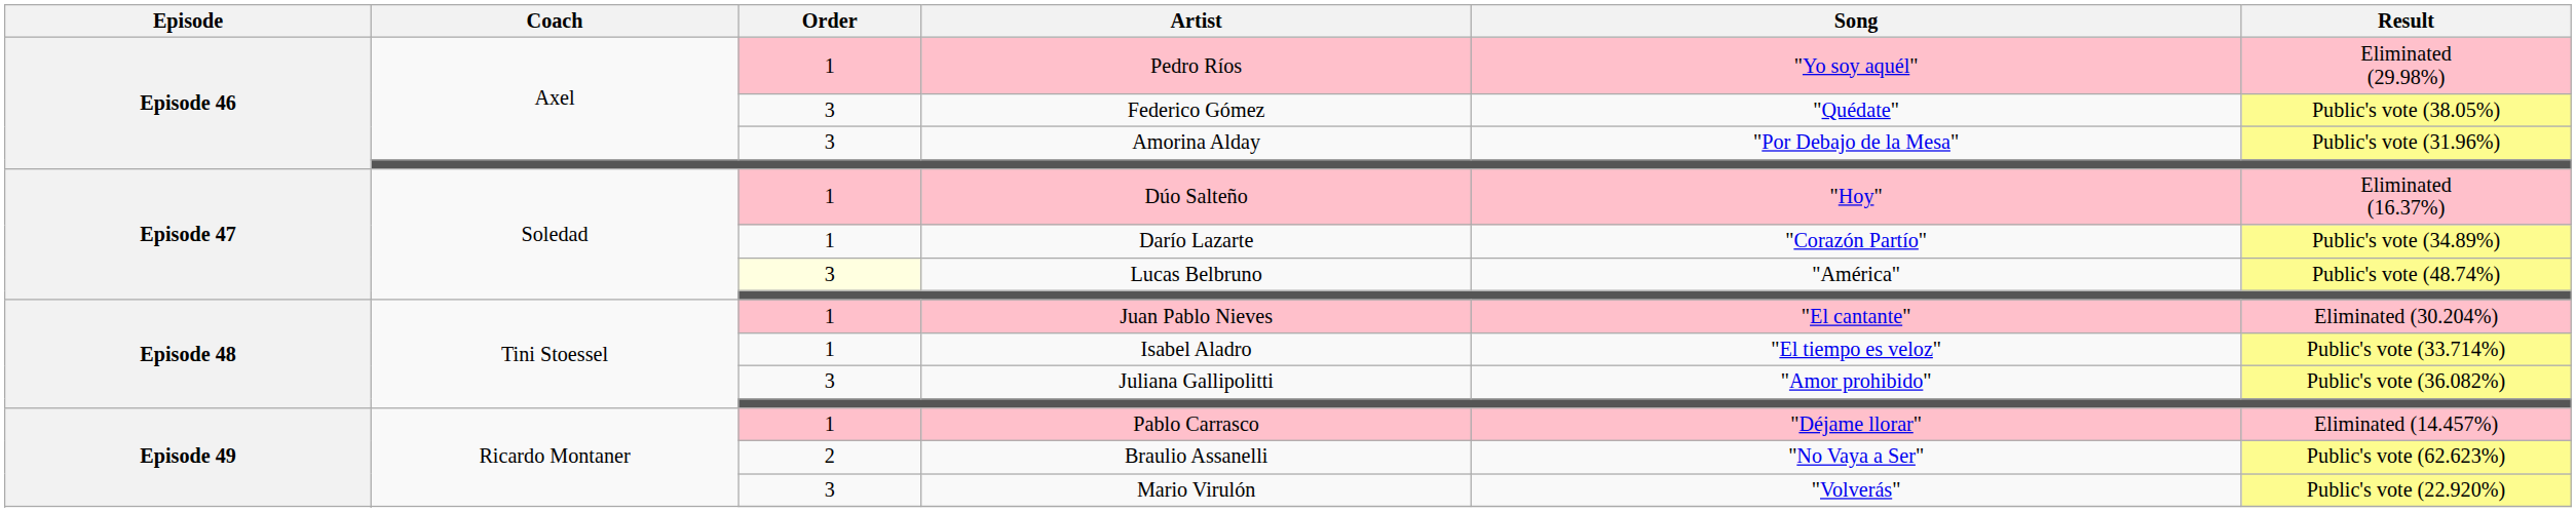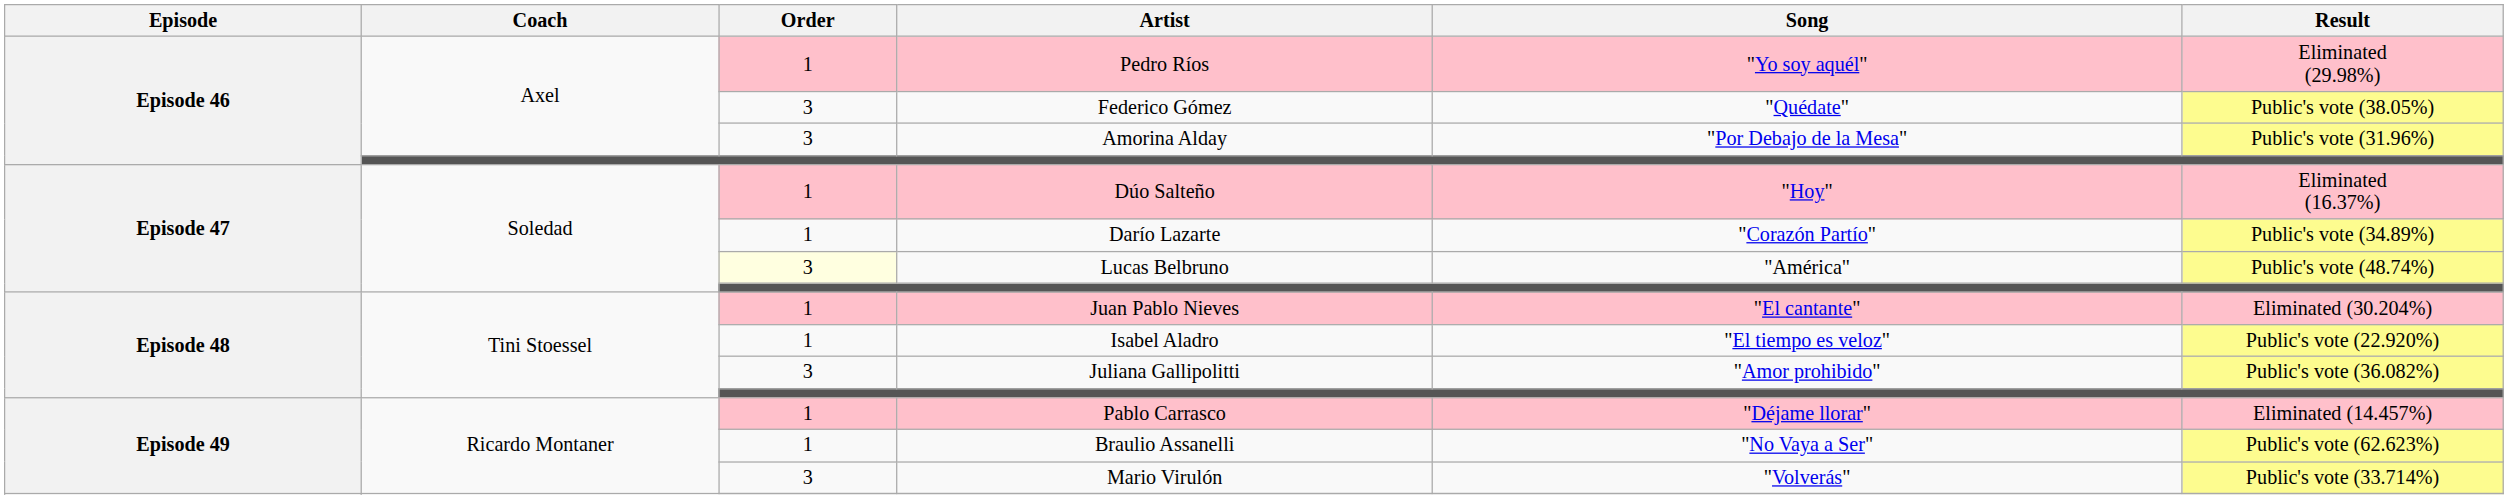Isabel Aladro | Result: Public's vote (33.714%) -> Public's vote (22.920%)
Braulio Assanelli | Order: 2 -> 1
Mario Virulón | Result: Public's vote (22.920%) -> Public's vote (33.714%)
